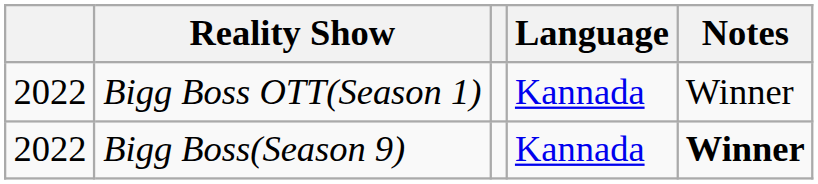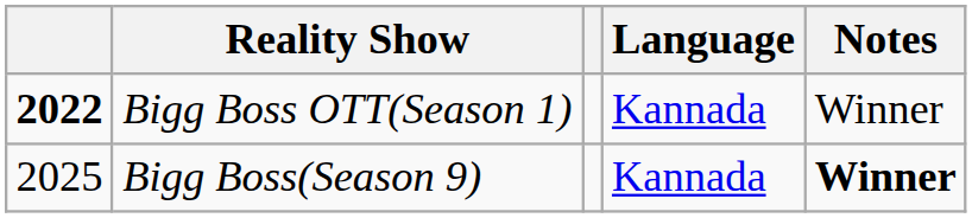Bigg Boss OTT(Season 1) | column 1: normal -> bold
Bigg Boss(Season 9) | column 1: 2022 -> 2025
